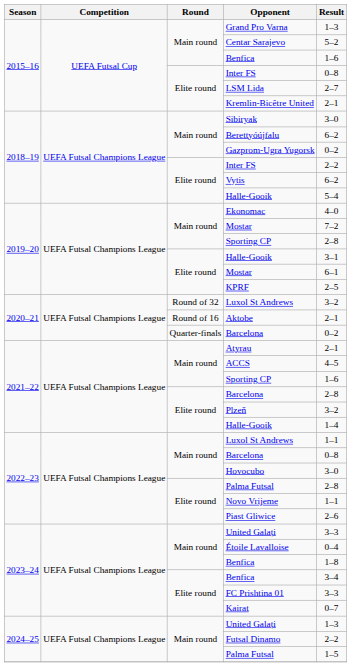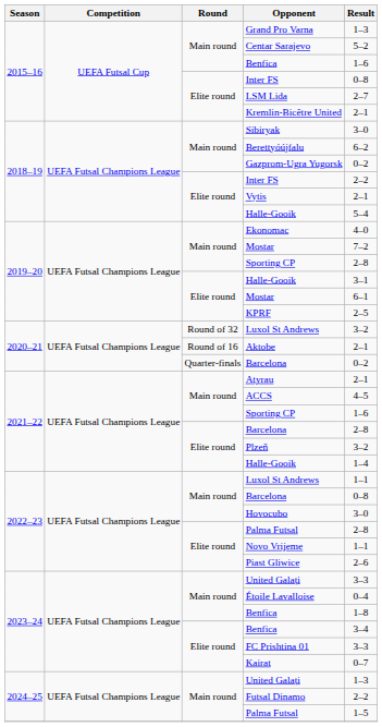Vytis | Result: 6–2 -> 2–1
